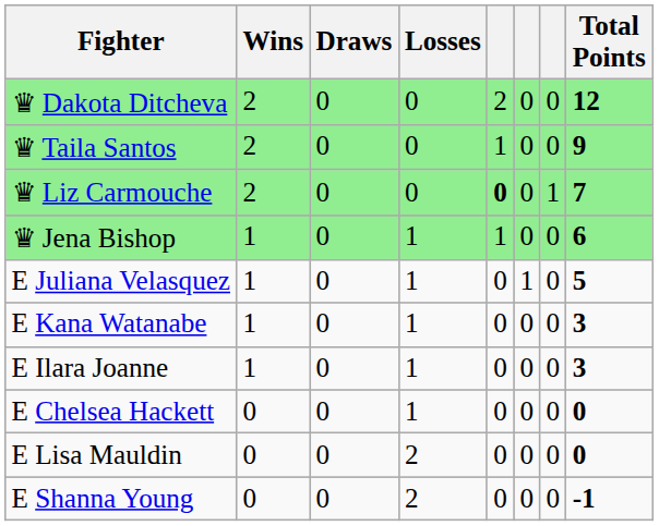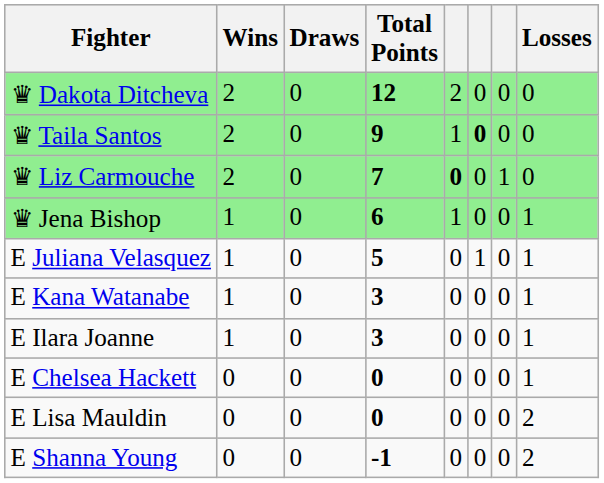columns swapped: Losses <-> Total Points
♛ Taila Santos | column 6: normal -> bold
